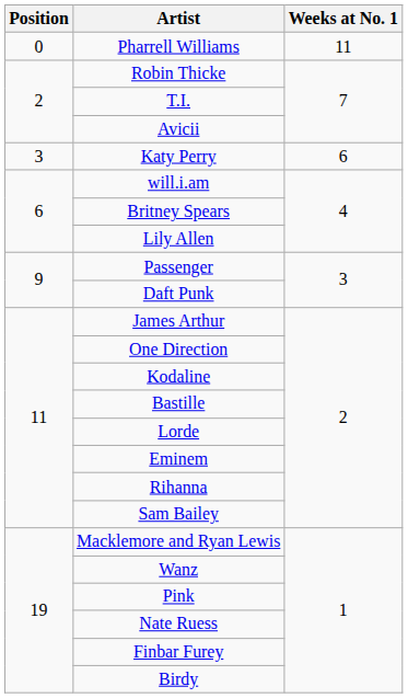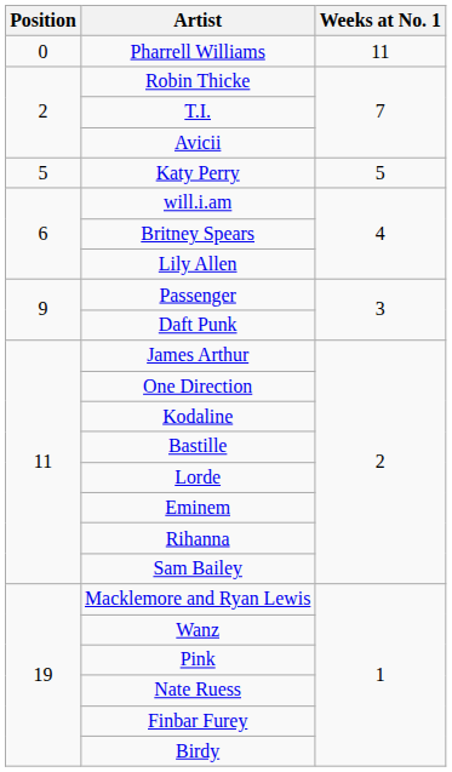Katy Perry | Position: 3 -> 5
Katy Perry | Weeks at No. 1: 6 -> 5
